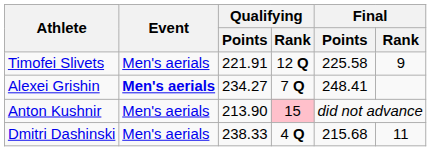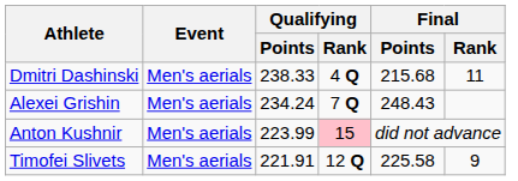rows swapped: Dmitri Dashinski <-> Timofei Slivets
Alexei Grishin | Event: bold -> normal
Alexei Grishin | Qualifying / Points: 234.27 -> 234.24
Alexei Grishin | Final / Points: 248.41 -> 248.43
Anton Kushnir | Qualifying / Points: 213.90 -> 223.99
